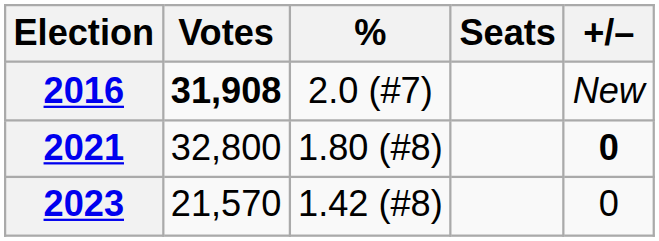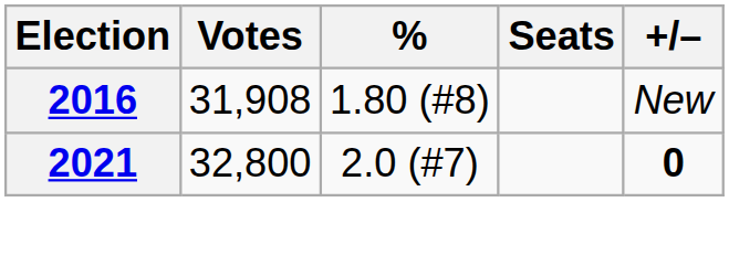2016 | Votes: bold -> normal
2016 | %: 2.0 (#7) -> 1.80 (#8)
2021 | %: 1.80 (#8) -> 2.0 (#7)
- row: 2023 | 21,570 | 1.42 (#8) | 0
